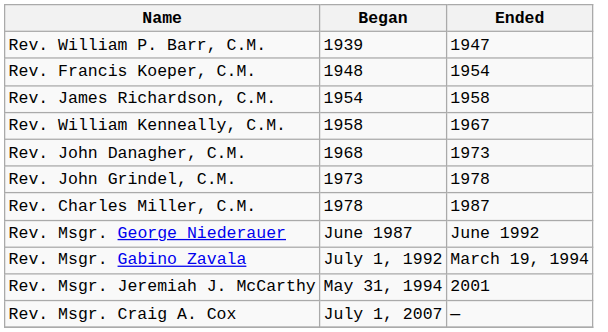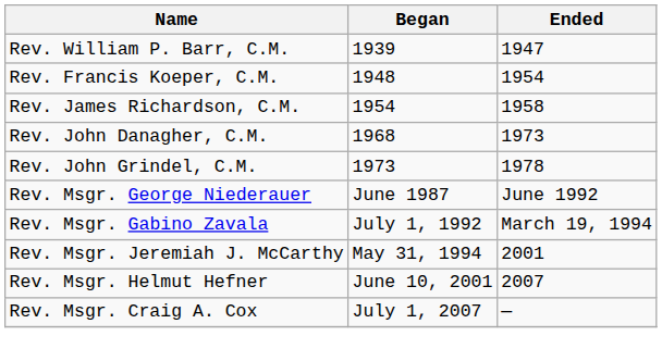- row: Rev. William Kenneally, C.M. | 1958 | 1967
- row: Rev. Charles Miller, C.M. | 1978 | 1987
+ row: Rev. Msgr. Helmut Hefner | June 10, 2001 | 2007
